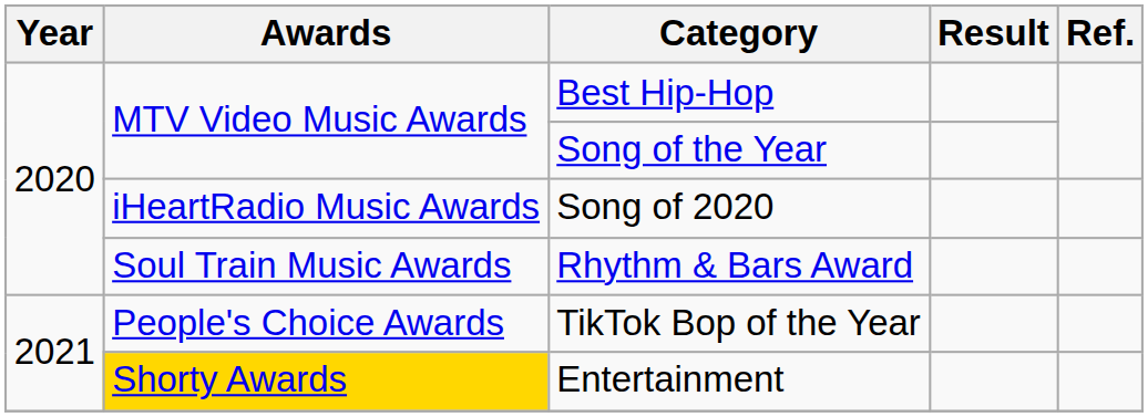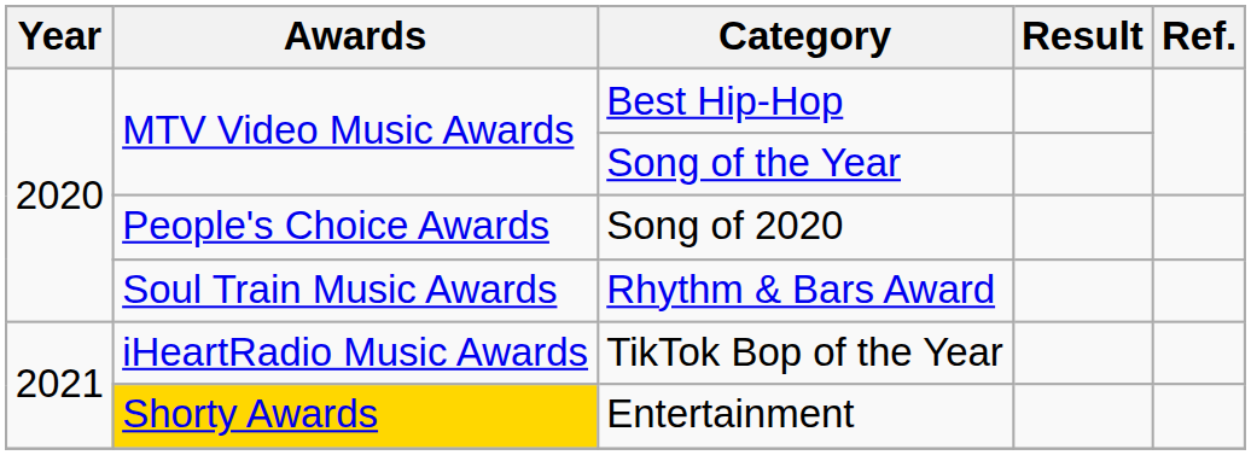Song of 2020 | Awards: iHeartRadio Music Awards -> People's Choice Awards
TikTok Bop of the Year | Awards: People's Choice Awards -> iHeartRadio Music Awards
